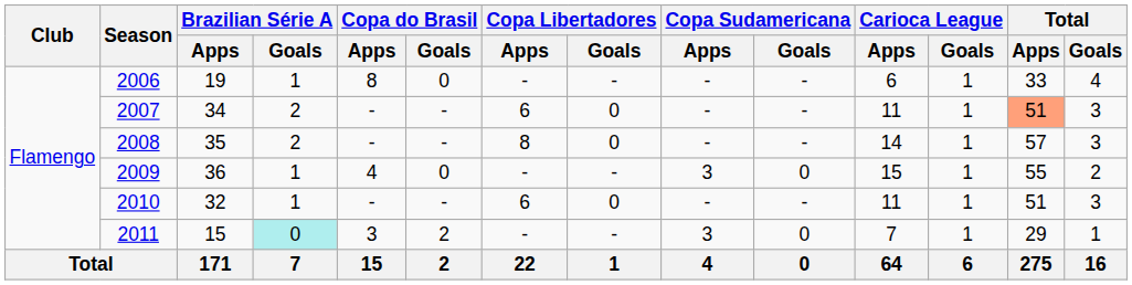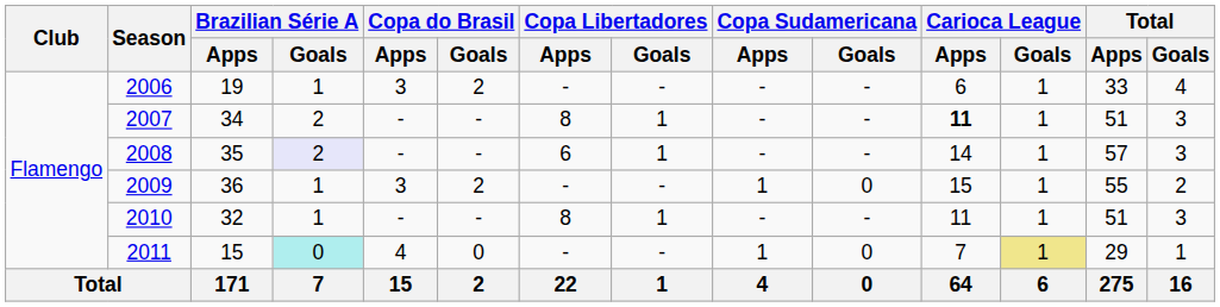2006 | Copa do Brasil / Apps: 8 -> 3
2006 | Copa do Brasil / Goals: 0 -> 2
2007 | Copa Libertadores / Apps: 6 -> 8
2007 | Copa Libertadores / Goals: 0 -> 1
2007 | Carioca League / Apps: normal -> bold
2007 | Total / Apps: lightsalmon background -> no background
2008 | Brazilian Série A / Goals: no background -> lavender background
2008 | Copa Libertadores / Apps: 8 -> 6
2008 | Copa Libertadores / Goals: 0 -> 1
2009 | Copa do Brasil / Apps: 4 -> 3
2009 | Copa do Brasil / Goals: 0 -> 2
2009 | Copa Sudamericana / Apps: 3 -> 1
2010 | Copa Libertadores / Apps: 6 -> 8
2010 | Copa Libertadores / Goals: 0 -> 1
2011 | Copa do Brasil / Apps: 3 -> 4
2011 | Copa do Brasil / Goals: 2 -> 0
2011 | Copa Sudamericana / Apps: 3 -> 1
2011 | Carioca League / Goals: no background -> khaki background
